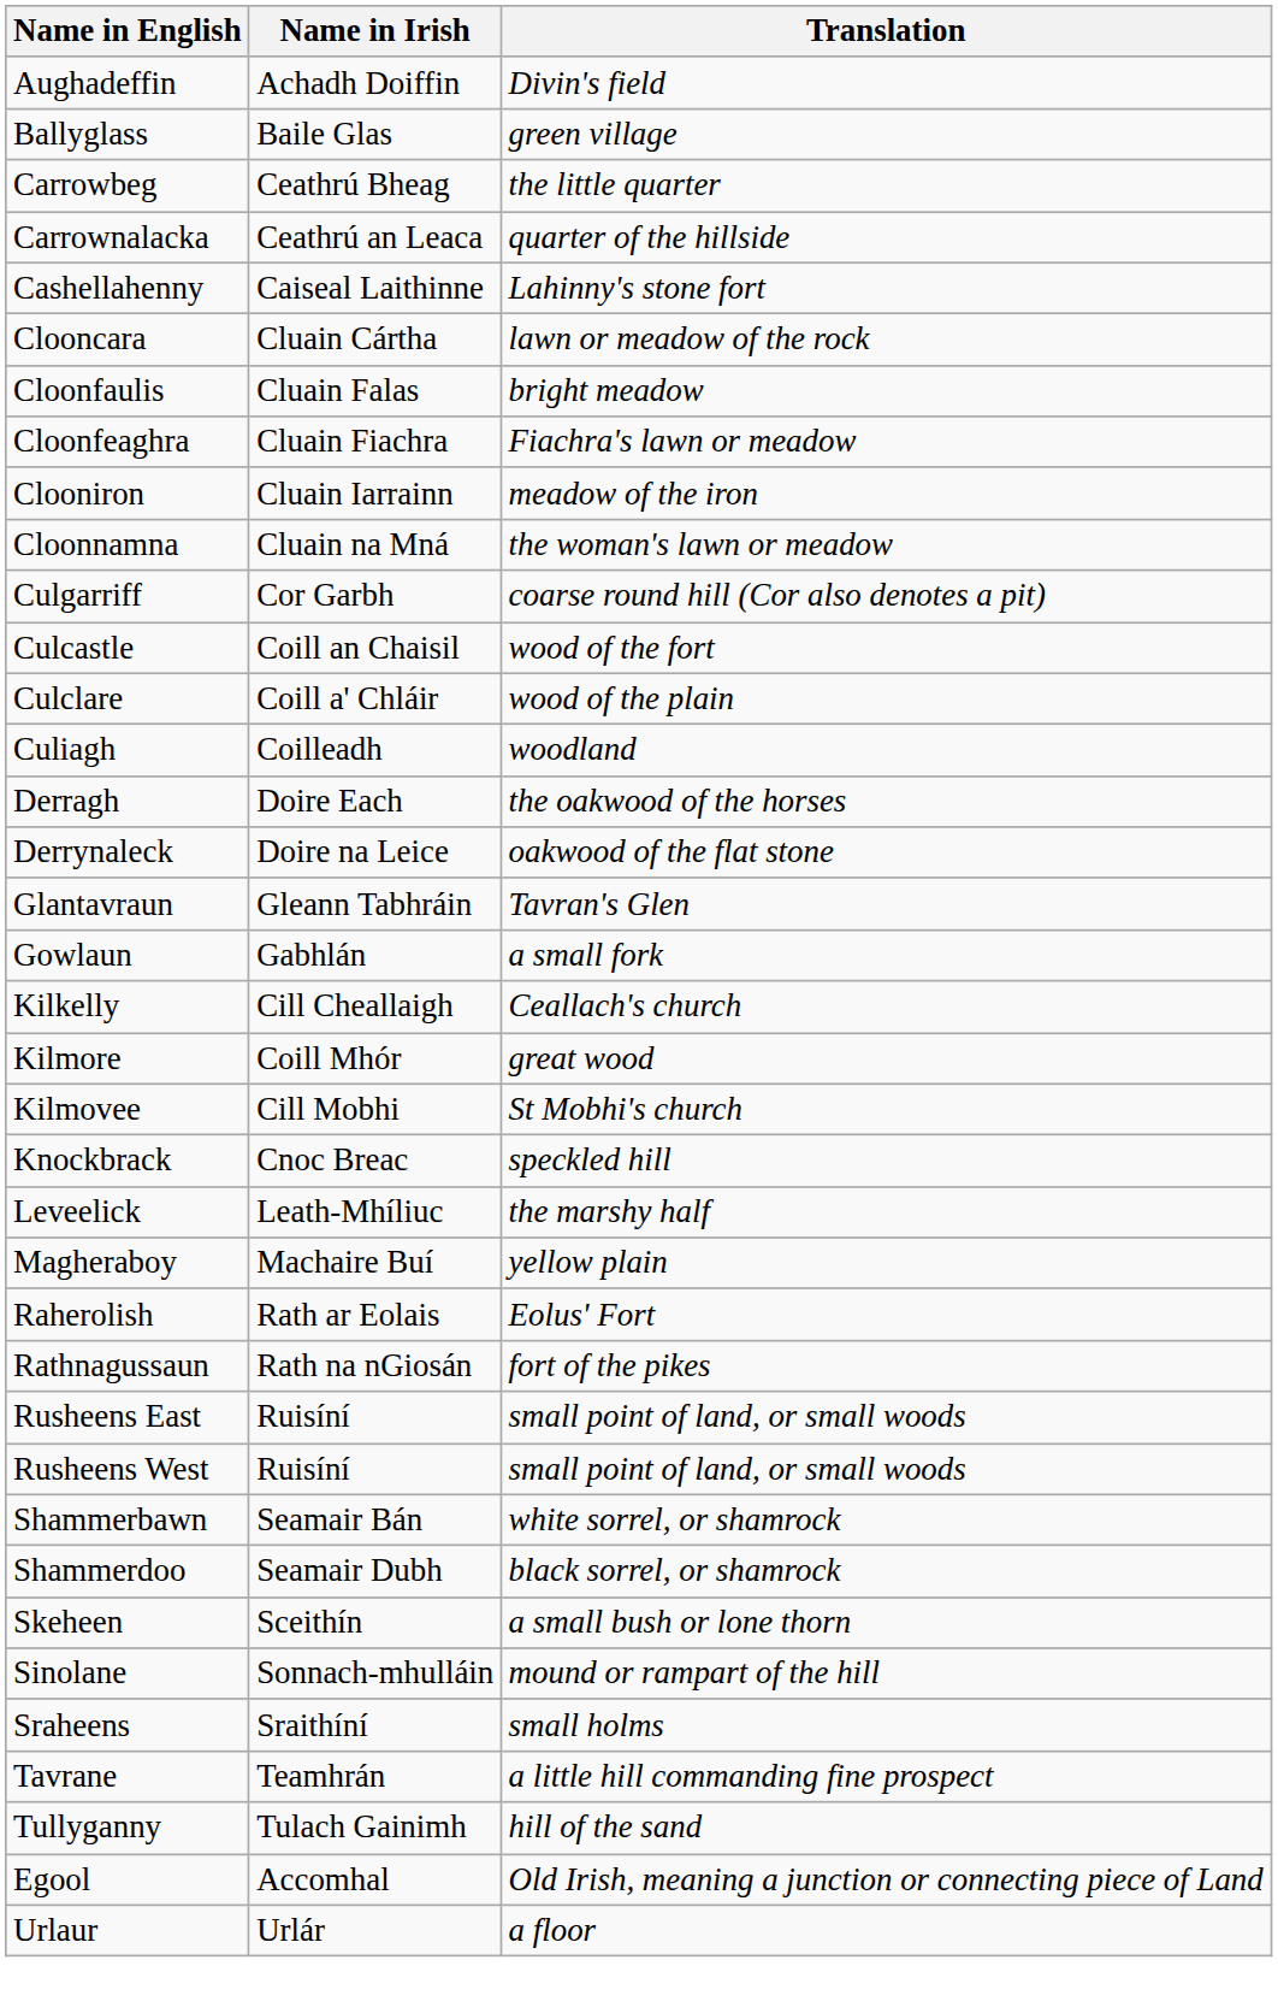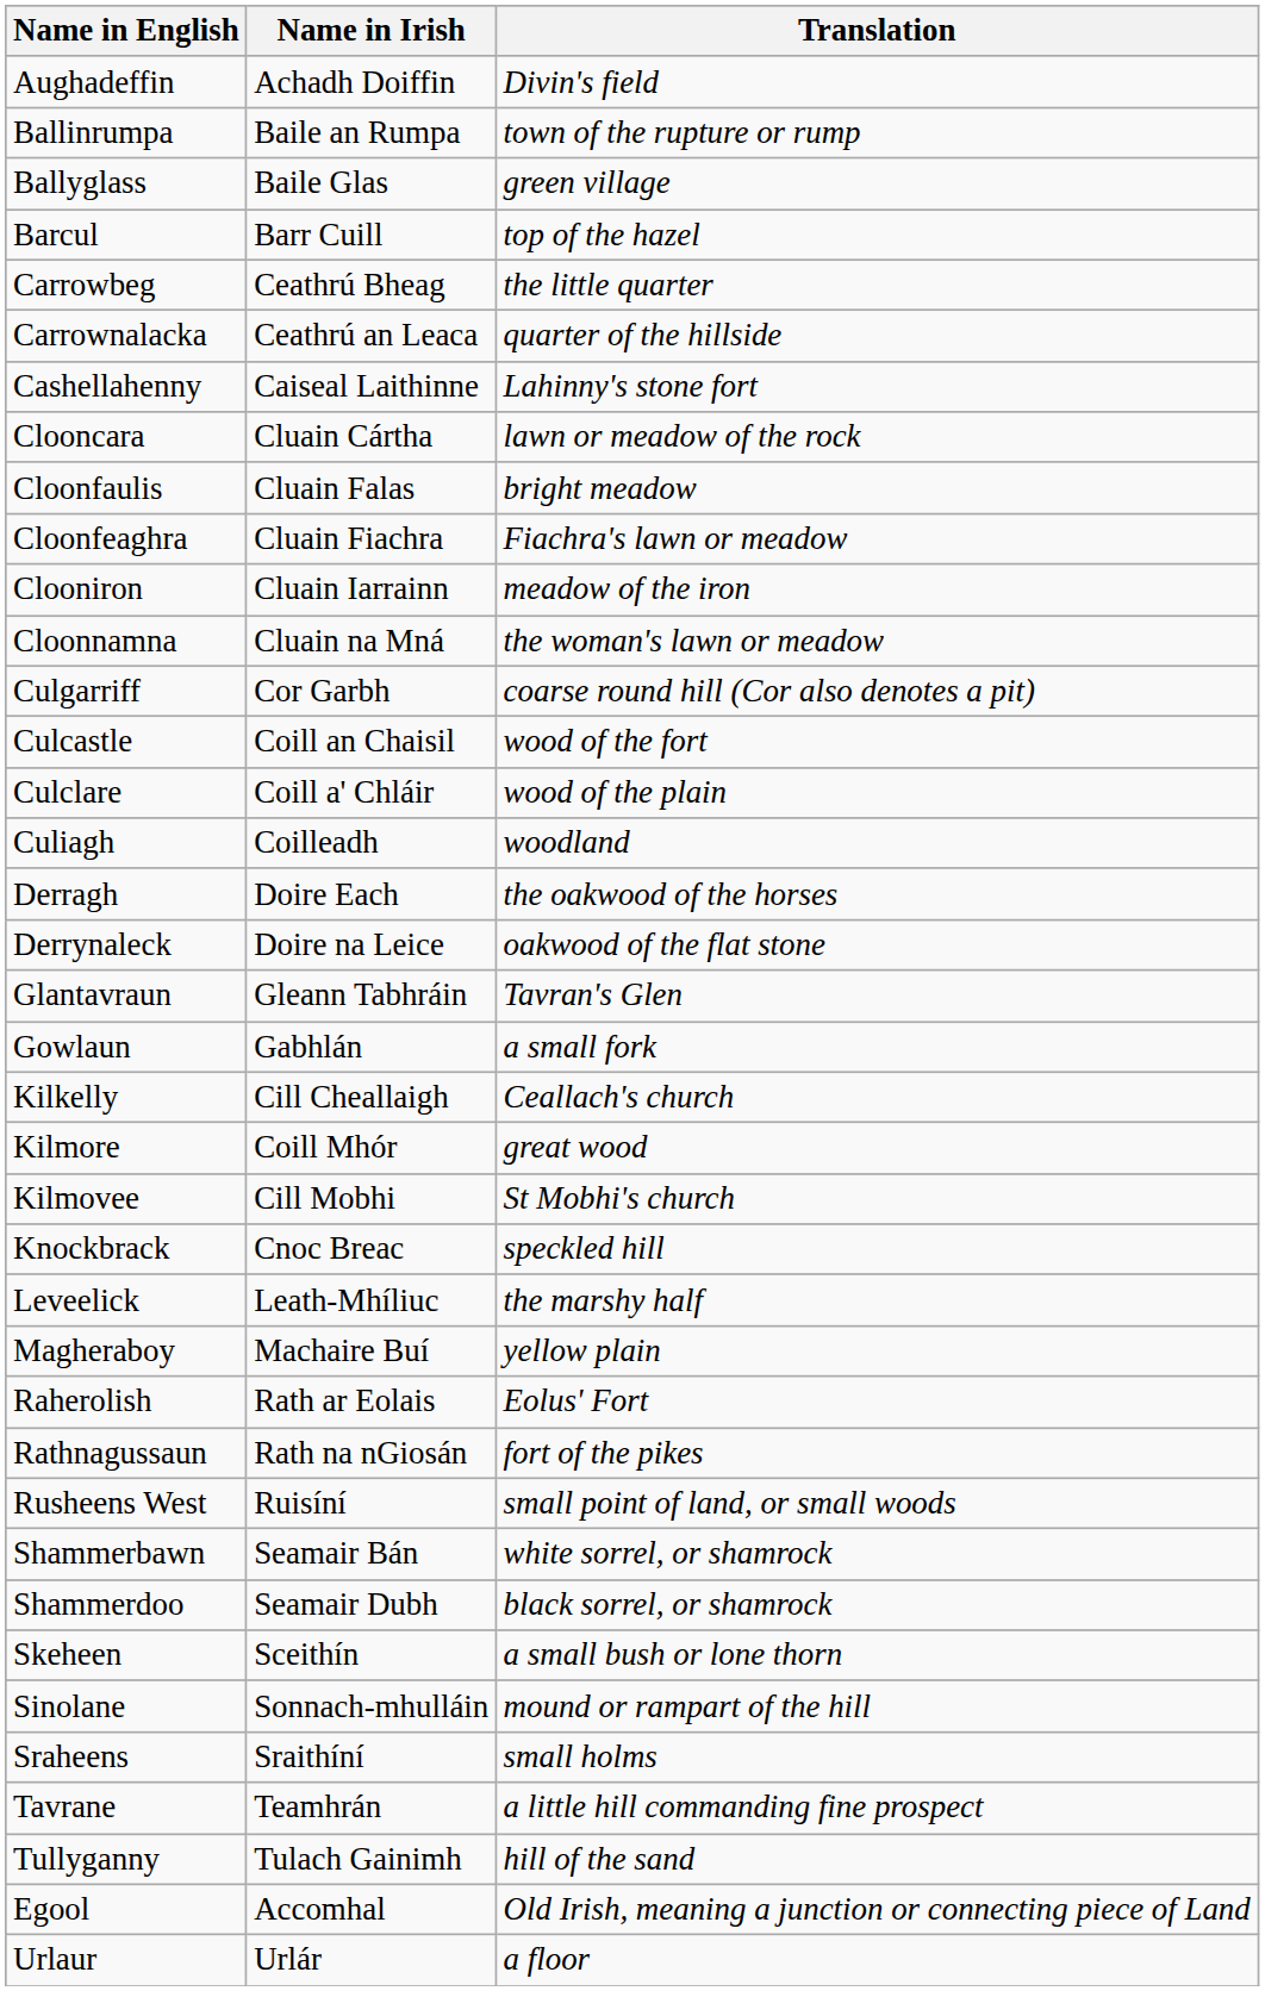+ row: Ballinrumpa | Baile an Rumpa | town of the rupture or rump
+ row: Barcul | Barr Cuill | top of the hazel
- row: Rusheens East | Ruisíní | small point of land, or small woods
